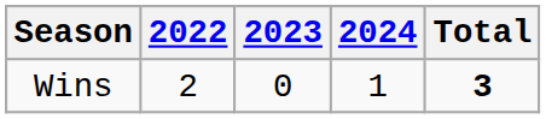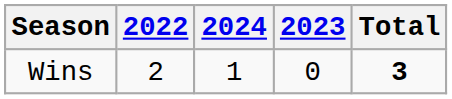columns swapped: 2023 <-> 2024
